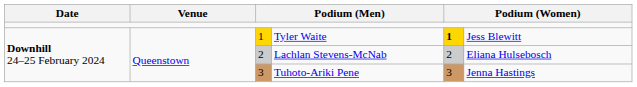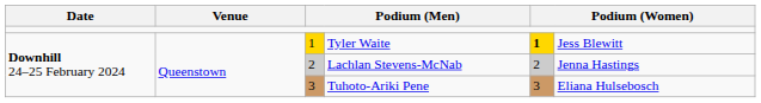Lachlan Stevens-McNab | column 6: Eliana Hulsebosch -> Jenna Hastings
Tuhoto-Ariki Pene | column 6: Jenna Hastings -> Eliana Hulsebosch
